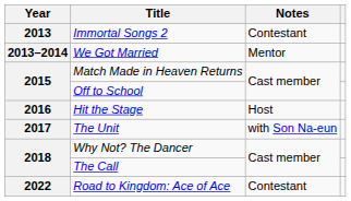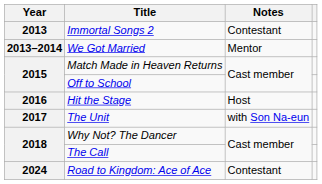Road to Kingdom: Ace of Ace | Year: 2022 -> 2024
